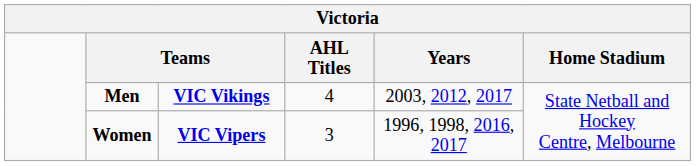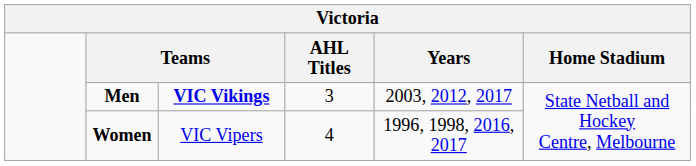Men | AHL Titles: 4 -> 3
Women | column 3: bold -> normal
Women | AHL Titles: 3 -> 4
